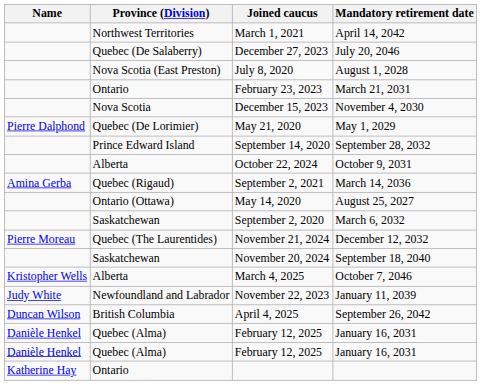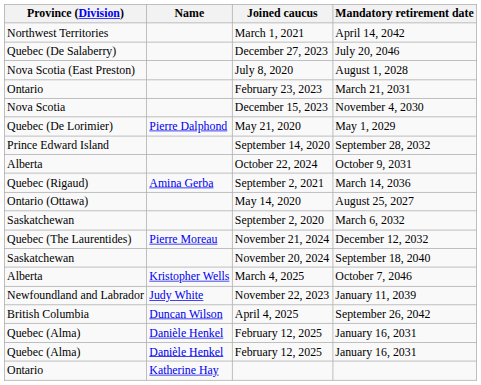columns swapped: Name <-> Province (Division)
